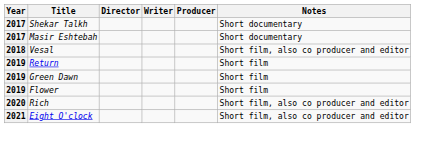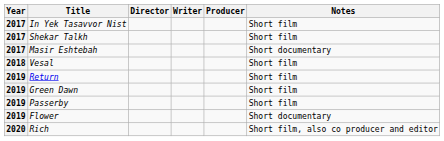+ row: 2017 | In Yek Tasavvor Nist | Short film
Shekar Talkh | Notes: Short documentary -> Short film
Vesal | Notes: Short film, also co producer and editor -> Short film
+ row: 2019 | Passerby | Short film
Flower | Notes: Short film -> Short documentary
- row: 2021 | Eight O'clock | Short film, also co producer and editor
